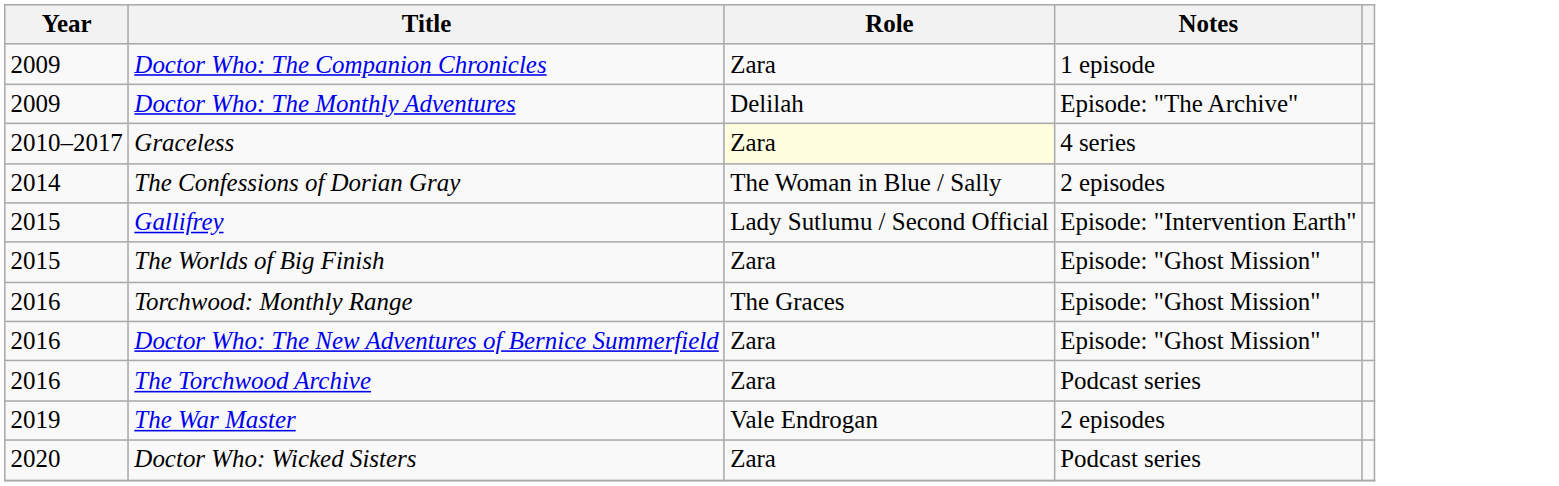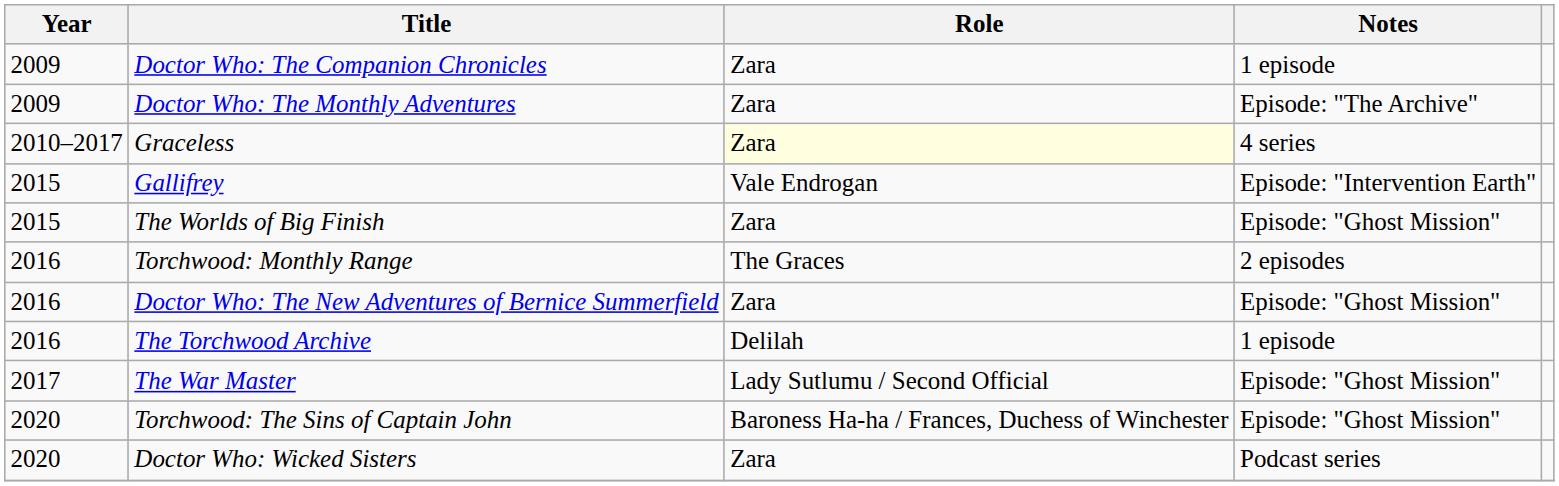Doctor Who: The Monthly Adventures | Role: Delilah -> Zara
- row: 2014 | The Confessions of Dorian Gray | The Woman in Blue / Sally | 2 episodes
Gallifrey | Role: Lady Sutlumu / Second Official -> Vale Endrogan
Torchwood: Monthly Range | Notes: Episode: "Ghost Mission" -> 2 episodes
The Torchwood Archive | Role: Zara -> Delilah
The Torchwood Archive | Notes: Podcast series -> 1 episode
The War Master | Year: 2019 -> 2017
The War Master | Role: Vale Endrogan -> Lady Sutlumu / Second Official
The War Master | Notes: 2 episodes -> Episode: "Ghost Mission"
+ row: 2020 | Torchwood: The Sins of Captain John | Baroness Ha-ha / Frances, Duchess of Winchester | Episode: "Ghost Mission"
